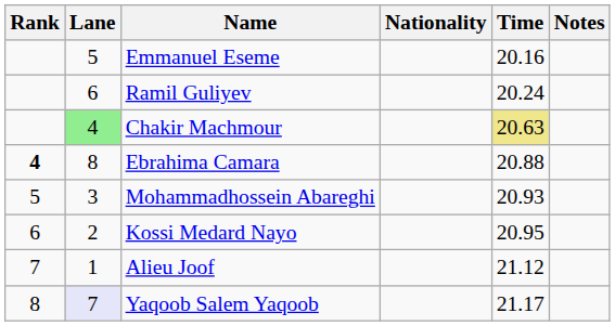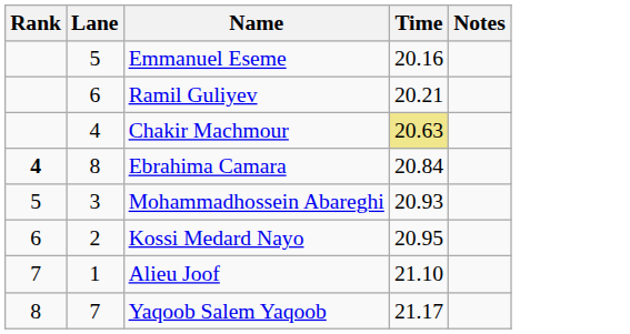- column: Nationality
Ramil Guliyev | Time: 20.24 -> 20.21
Chakir Machmour | Lane: lightgreen background -> no background
Ebrahima Camara | Time: 20.88 -> 20.84
Alieu Joof | Time: 21.12 -> 21.10
Yaqoob Salem Yaqoob | Lane: lavender background -> no background
